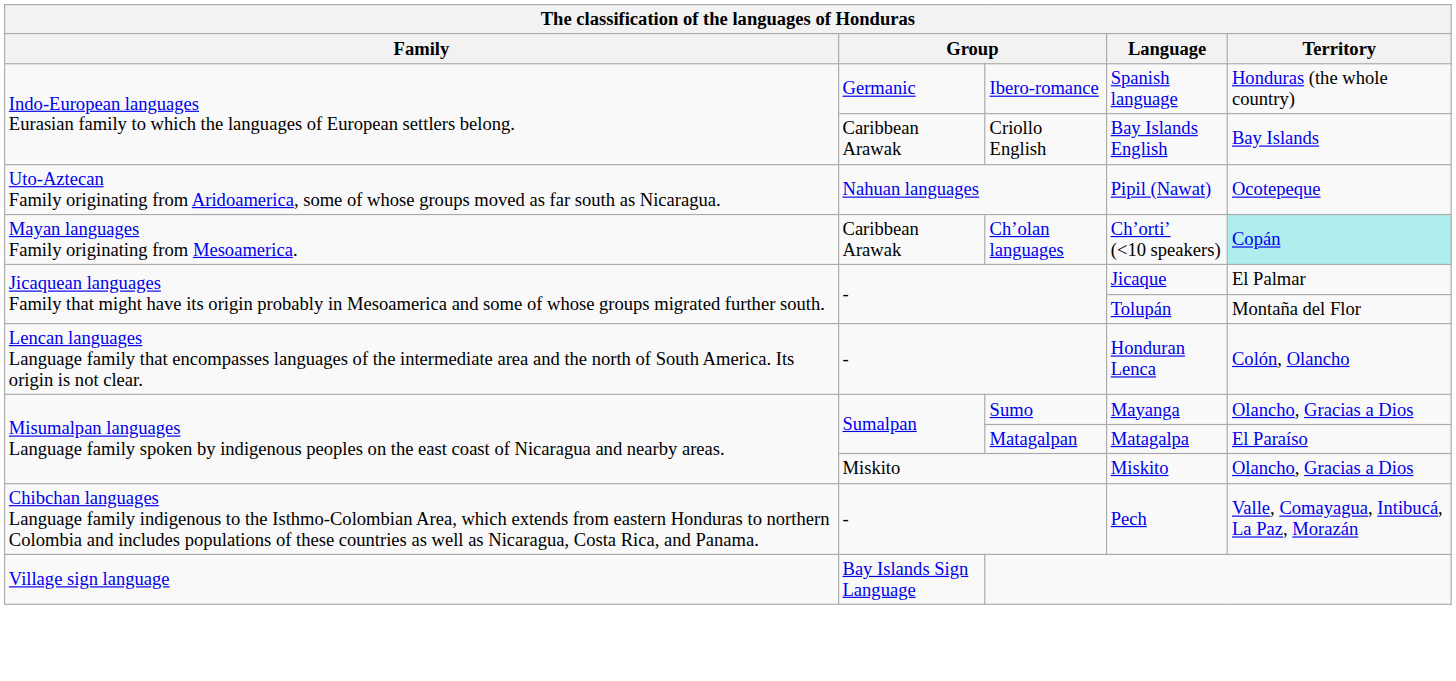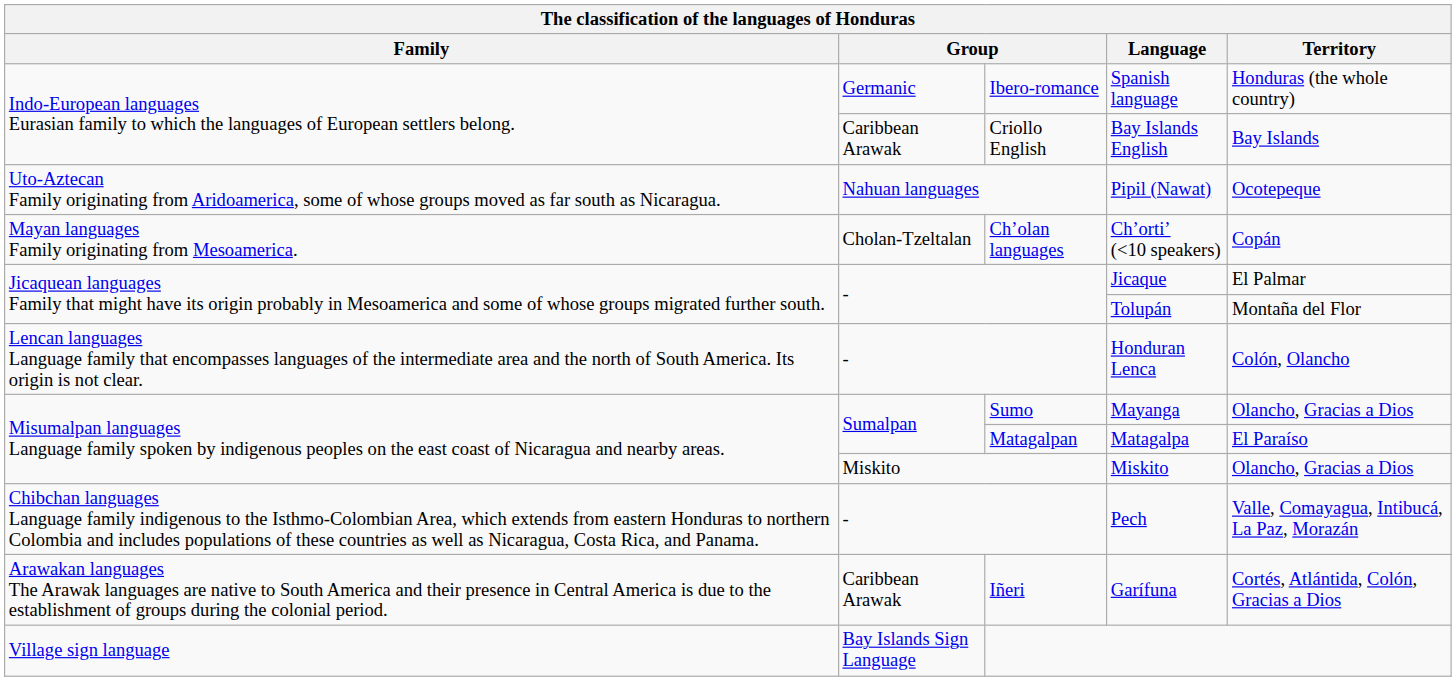Ch’orti’ (<10 speakers) | column 2: Caribbean Arawak -> Cholan-Tzeltalan
Ch’orti’ (<10 speakers) | Territory: paleturquoise background -> no background
+ row: Arawakan languages The Arawak languages are native to South America and their presence in Central America is due to the establishment of groups during the colonial period. | Caribbean Arawak | Iñeri | Garífuna | Cortés, Atlántida, Colón, Gracias a Dios
